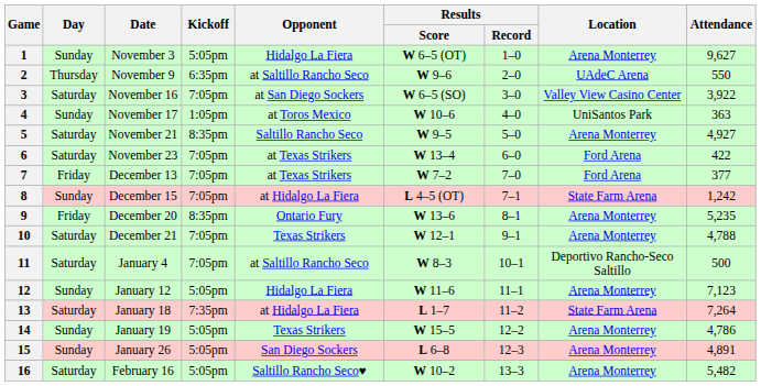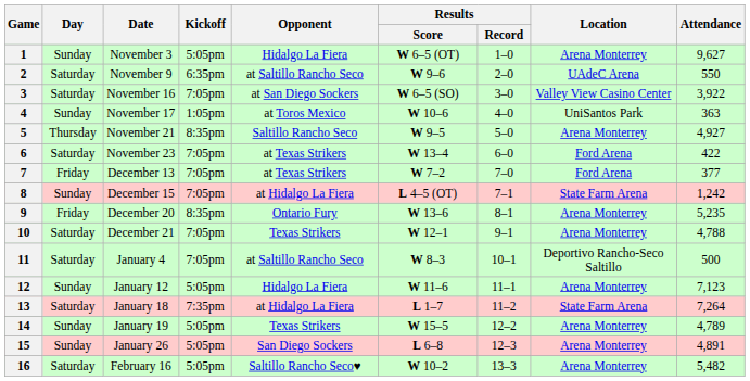2 | Day: Thursday -> Saturday
5 | Day: Saturday -> Thursday
14 | Attendance: 4,786 -> 4,789
